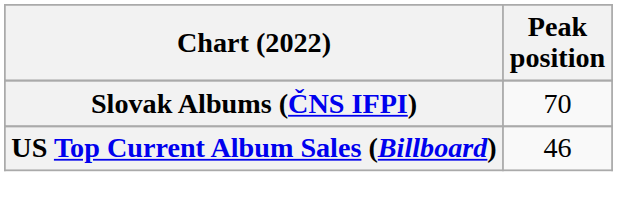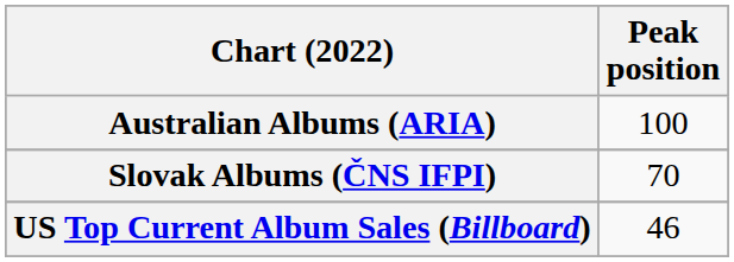+ row: Australian Albums (ARIA) | 100
